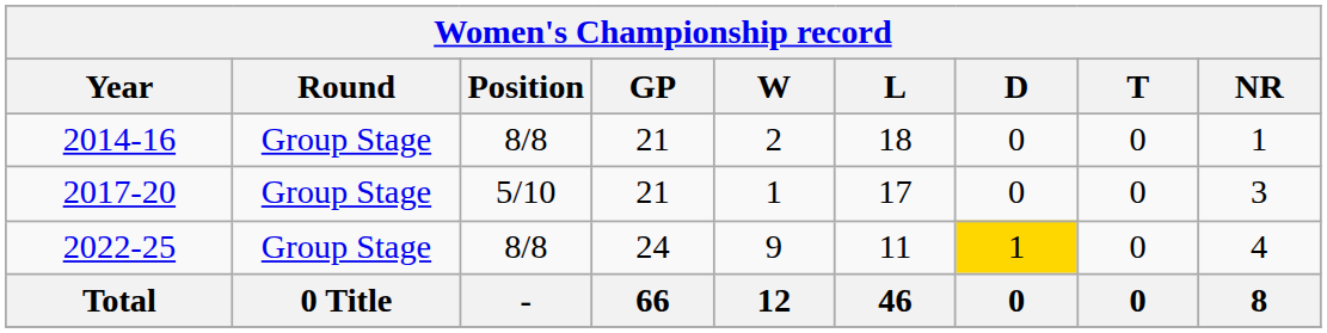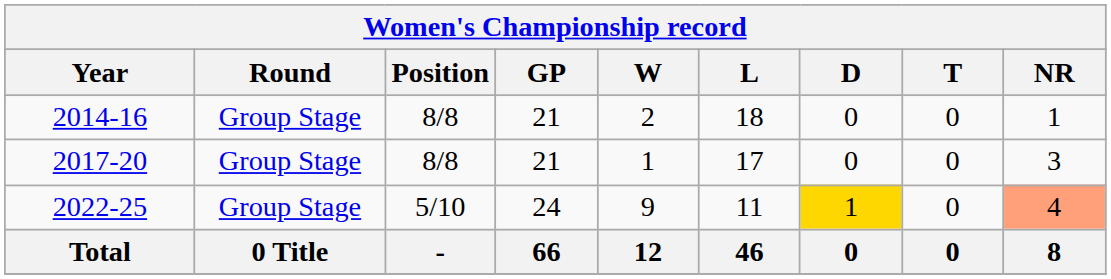2017-20 | Position: 5/10 -> 8/8
2022-25 | Position: 8/8 -> 5/10
2022-25 | NR: no background -> lightsalmon background
